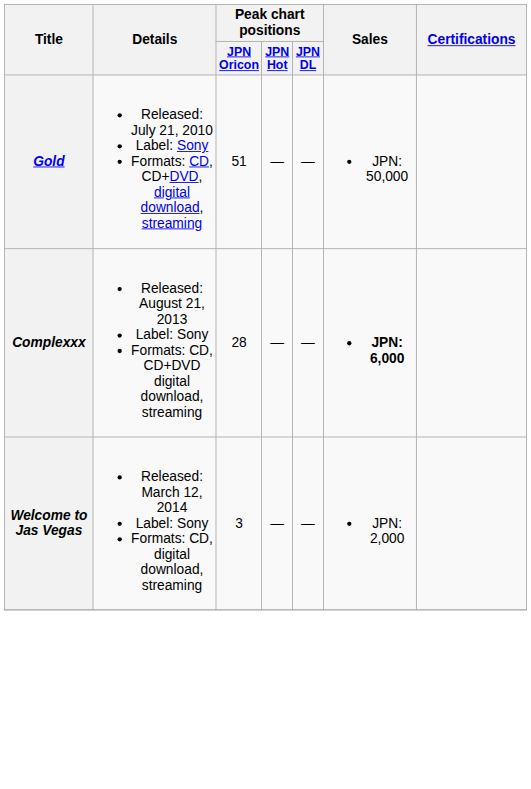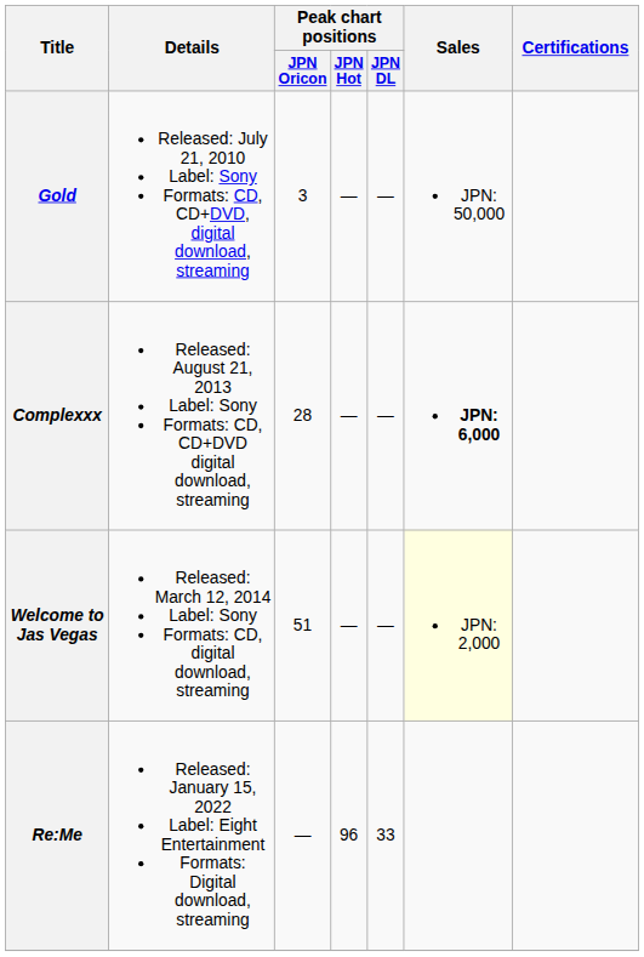Gold | Peak chart positions / JPN Oricon: 51 -> 3
Welcome to Jas Vegas | Peak chart positions / JPN Oricon: 3 -> 51
Welcome to Jas Vegas | Sales: no background -> lightyellow background
+ row: Re:Me | Released: January 15, 2022 Label: Eight Entertainment Formats: Digital download, streaming | — | 96 | 33
